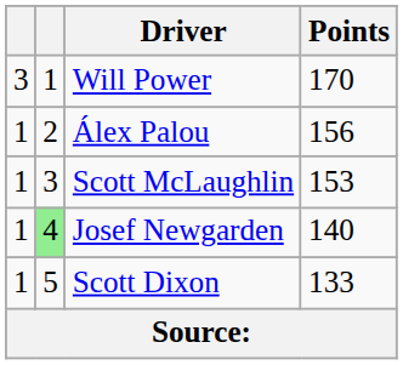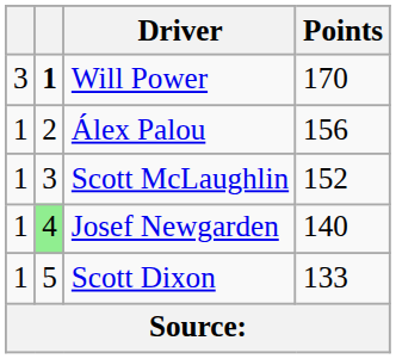Will Power | column 2: normal -> bold
Scott McLaughlin | Points: 153 -> 152
